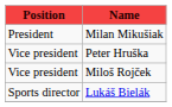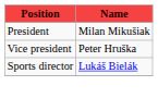- row: Vice president | Miloš Rojček
